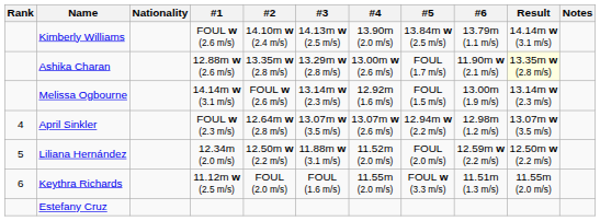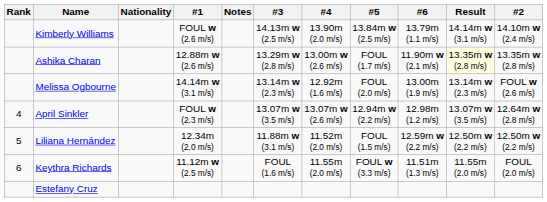columns swapped: #2 <-> Notes
Melissa Ogbourne | #5: FOUL (1.5 m/s) -> FOUL (2.0 m/s)
Liliana Hernández | #5: FOUL (2.0 m/s) -> FOUL (1.5 m/s)
